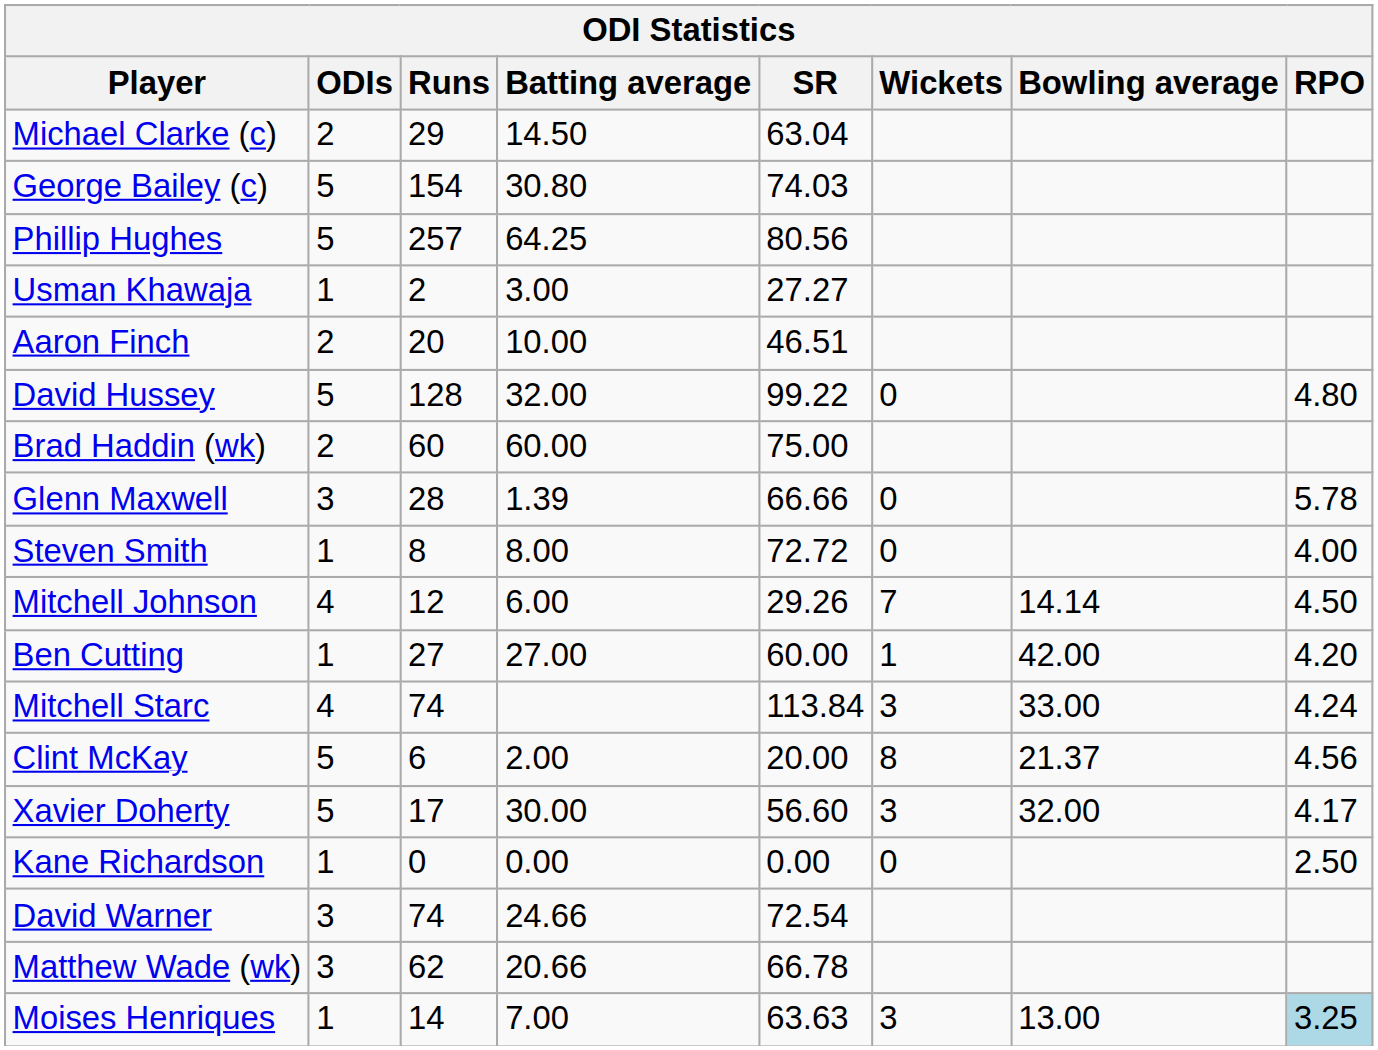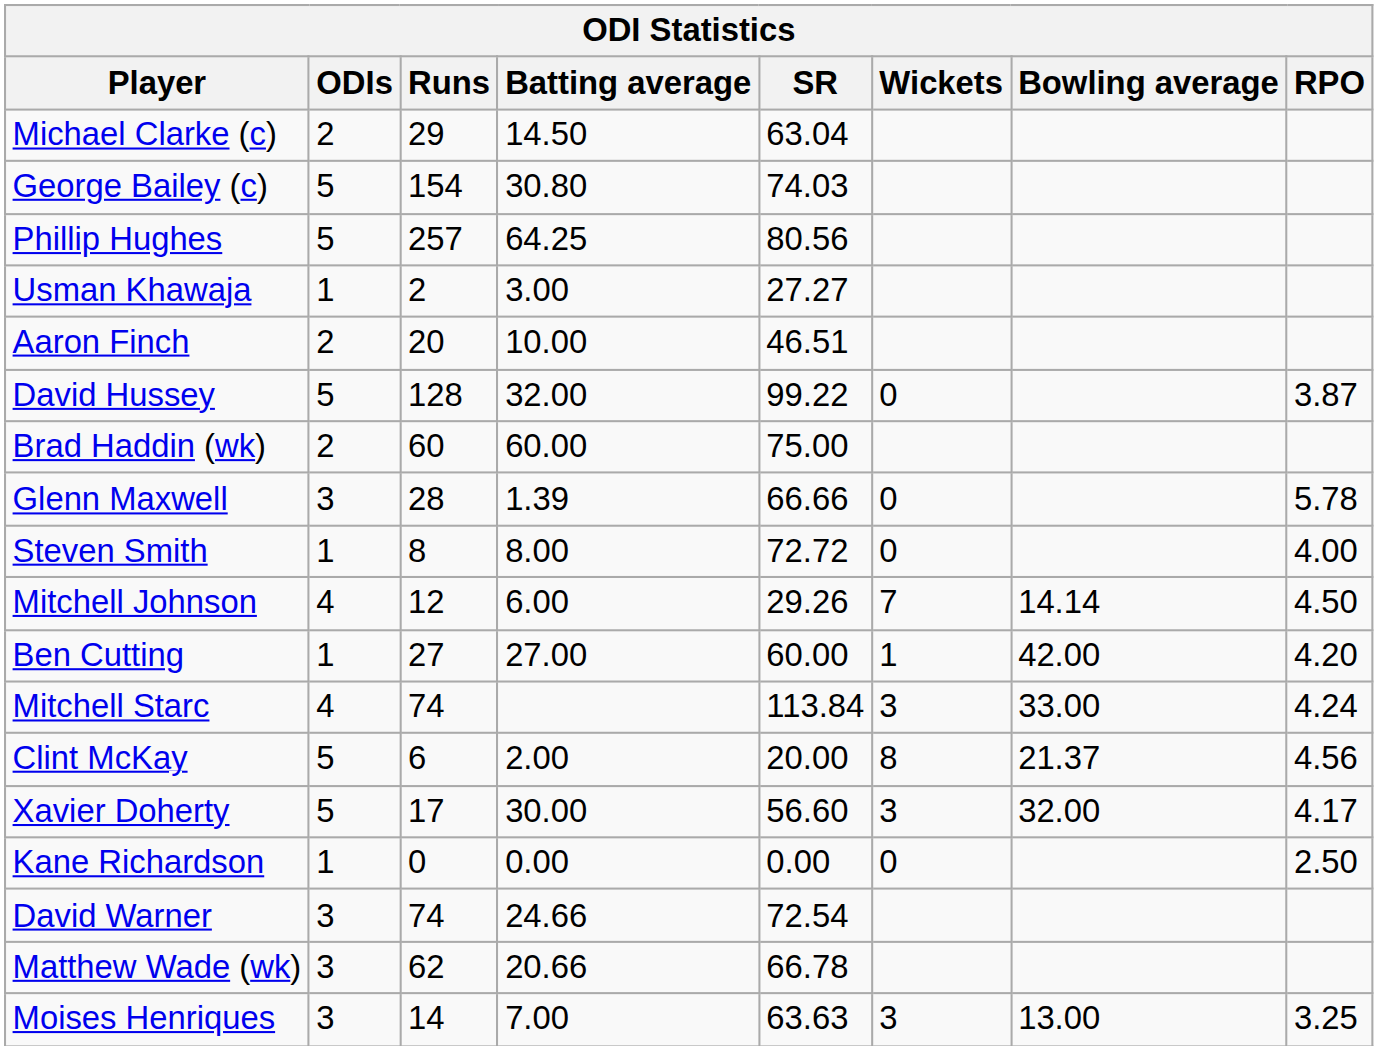David Hussey | RPO: 4.80 -> 3.87
Moises Henriques | ODIs: 1 -> 3
Moises Henriques | RPO: lightblue background -> no background
